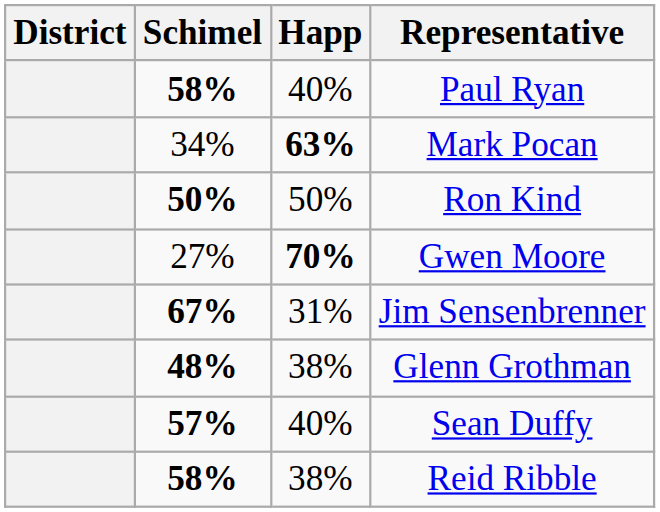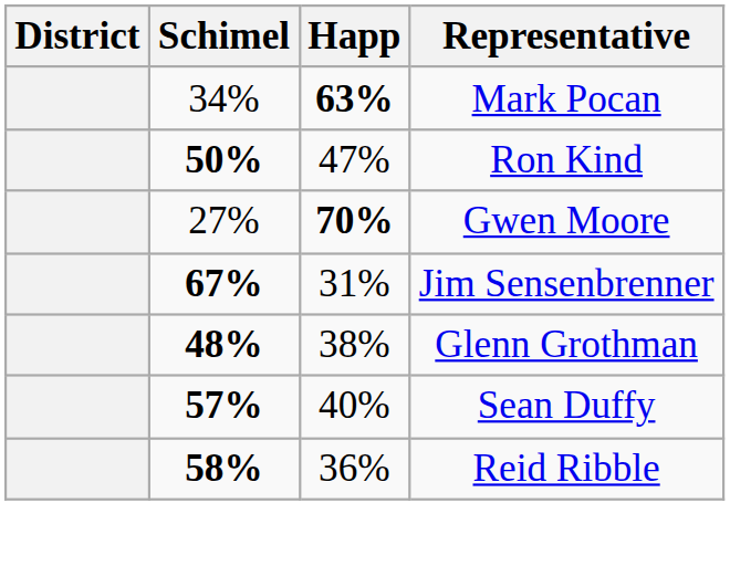- row: 58% | 40% | Paul Ryan
Ron Kind | Happ: 50% -> 47%
Reid Ribble | Happ: 38% -> 36%
